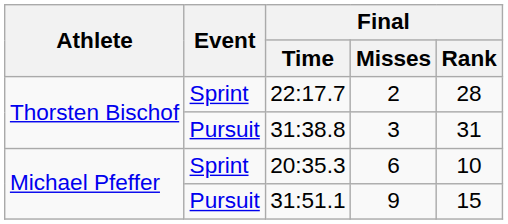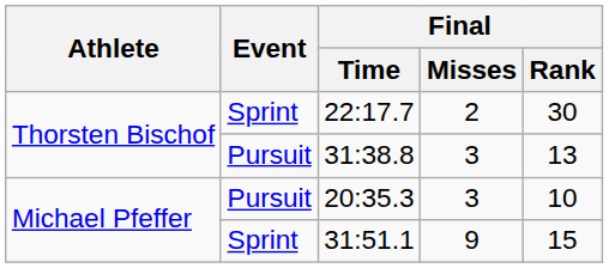22:17.7 | Final / Rank: 28 -> 30
31:38.8 | Final / Rank: 31 -> 13
20:35.3 | Event: Sprint -> Pursuit
20:35.3 | Final / Misses: 6 -> 3
31:51.1 | Event: Pursuit -> Sprint
